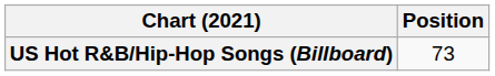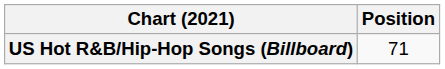US Hot R&B/Hip-Hop Songs (Billboard) | Position: 73 -> 71
